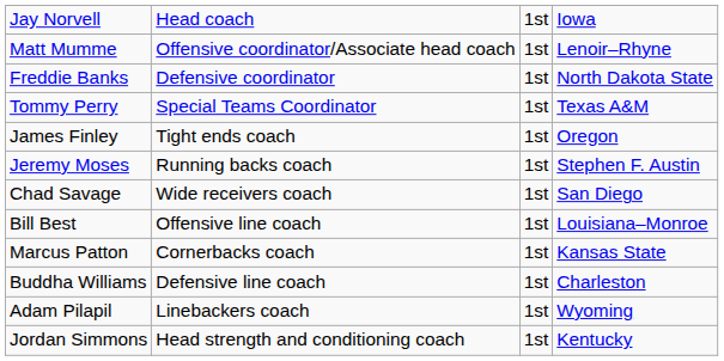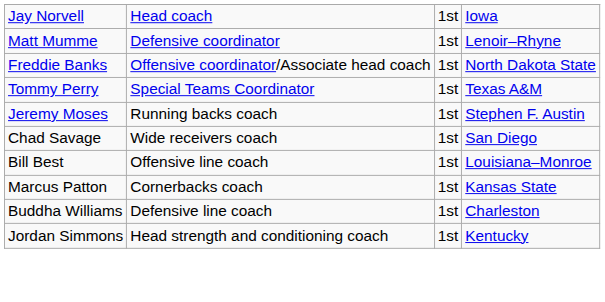Matt Mumme | column 2: Offensive coordinator/Associate head coach -> Defensive coordinator
Freddie Banks | column 2: Defensive coordinator -> Offensive coordinator/Associate head coach
- row: James Finley | Tight ends coach | 1st | Oregon
- row: Adam Pilapil | Linebackers coach | 1st | Wyoming
